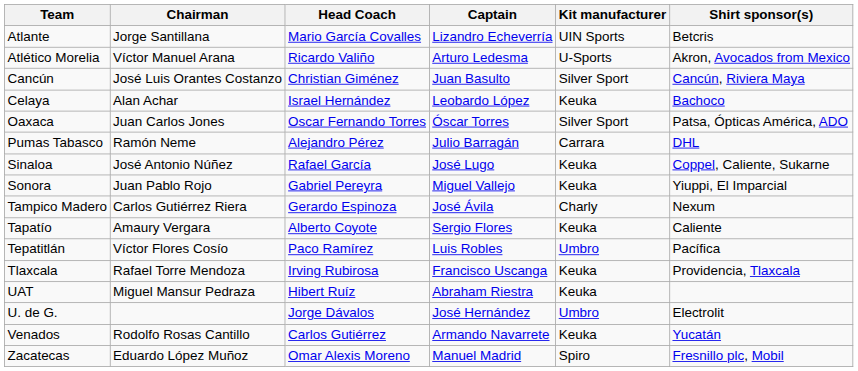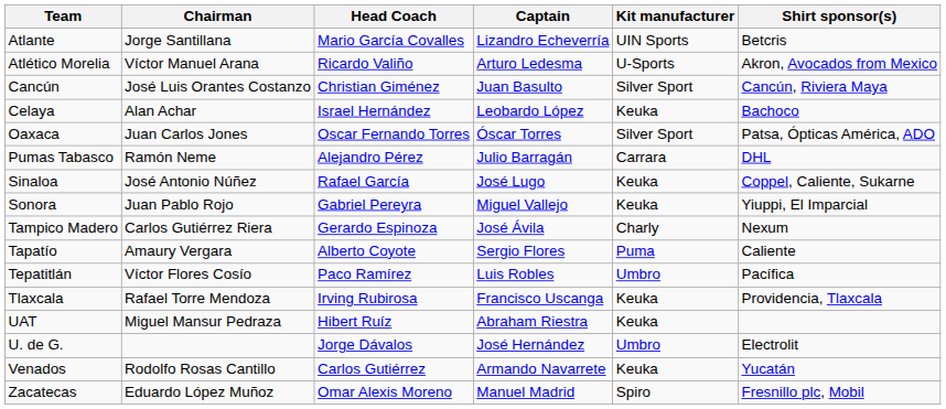Tapatío | Kit manufacturer: Keuka -> Puma
